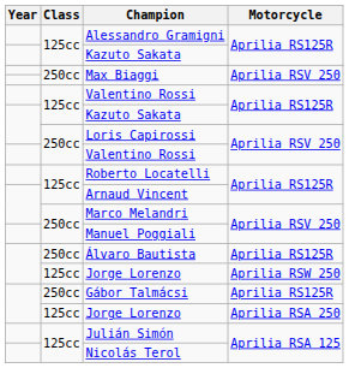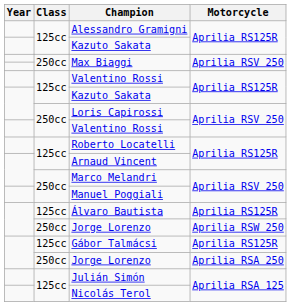Álvaro Bautista | Class: 250cc -> 125cc
Jorge Lorenzo / Aprilia RSW 250 | Class: 125cc -> 250cc
Gábor Talmácsi | Class: 250cc -> 125cc
Jorge Lorenzo / Aprilia RSA 250 | Class: 125cc -> 250cc
